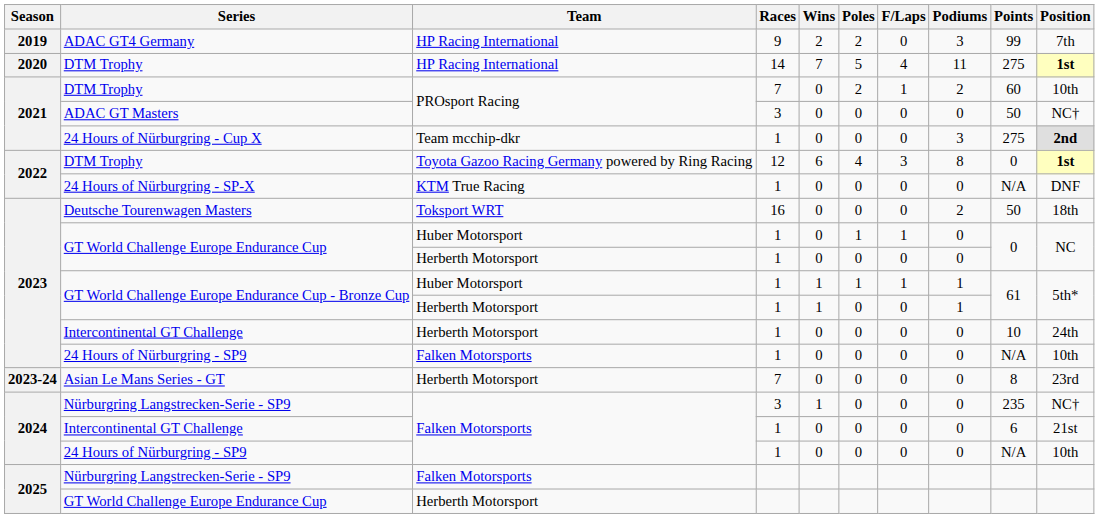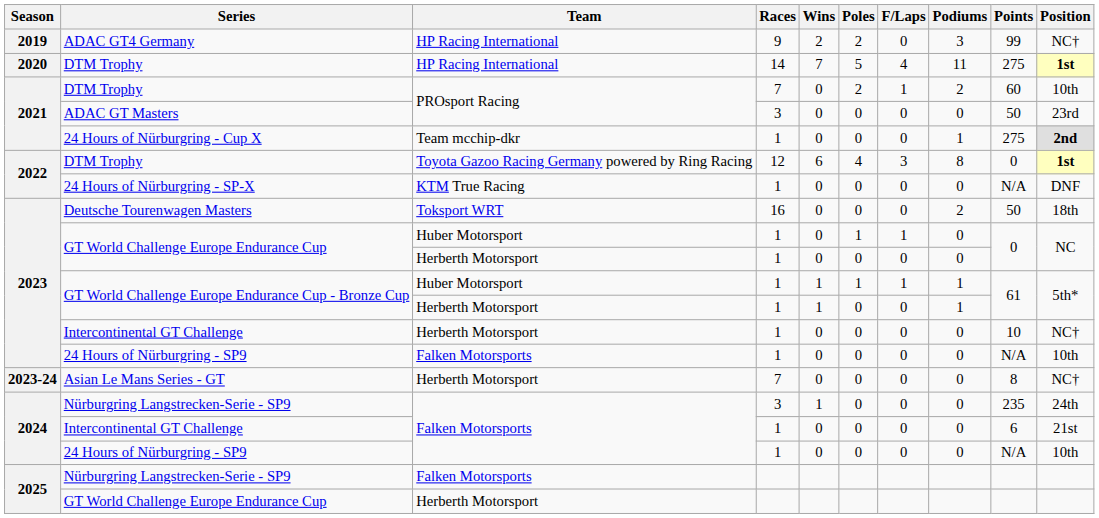ADAC GT4 Germany | Position: 7th -> NC†
ADAC GT Masters | Position: NC† -> 23rd
24 Hours of Nürburgring - Cup X | Podiums: 3 -> 1
2023 / Intercontinental GT Challenge | Position: 24th -> NC†
Asian Le Mans Series - GT | Position: 23rd -> NC†
2024 / Nürburgring Langstrecken-Serie - SP9 | Position: NC† -> 24th
